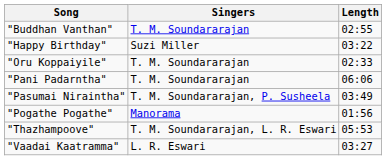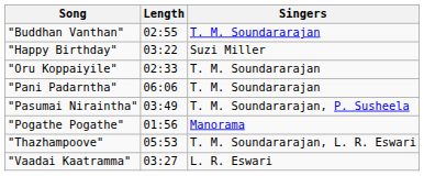columns swapped: Singers <-> Length
